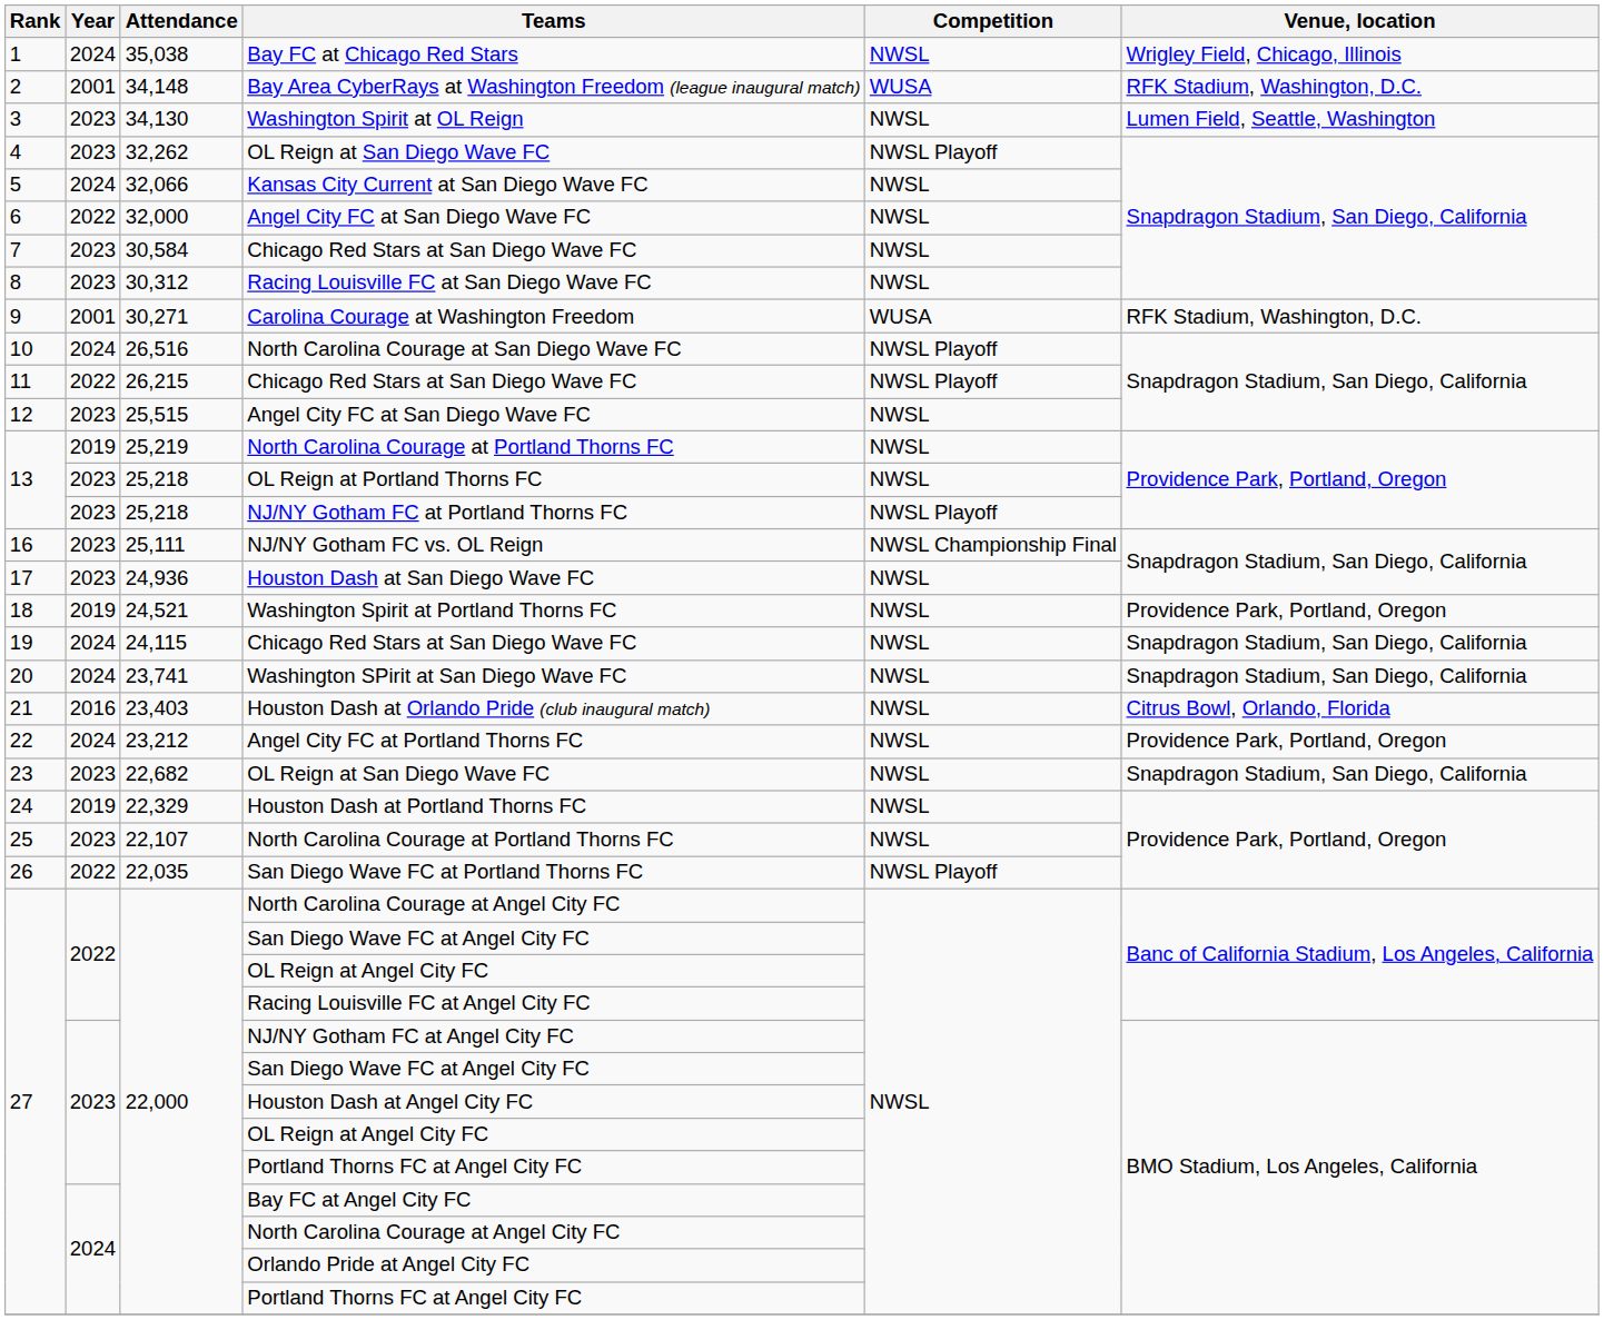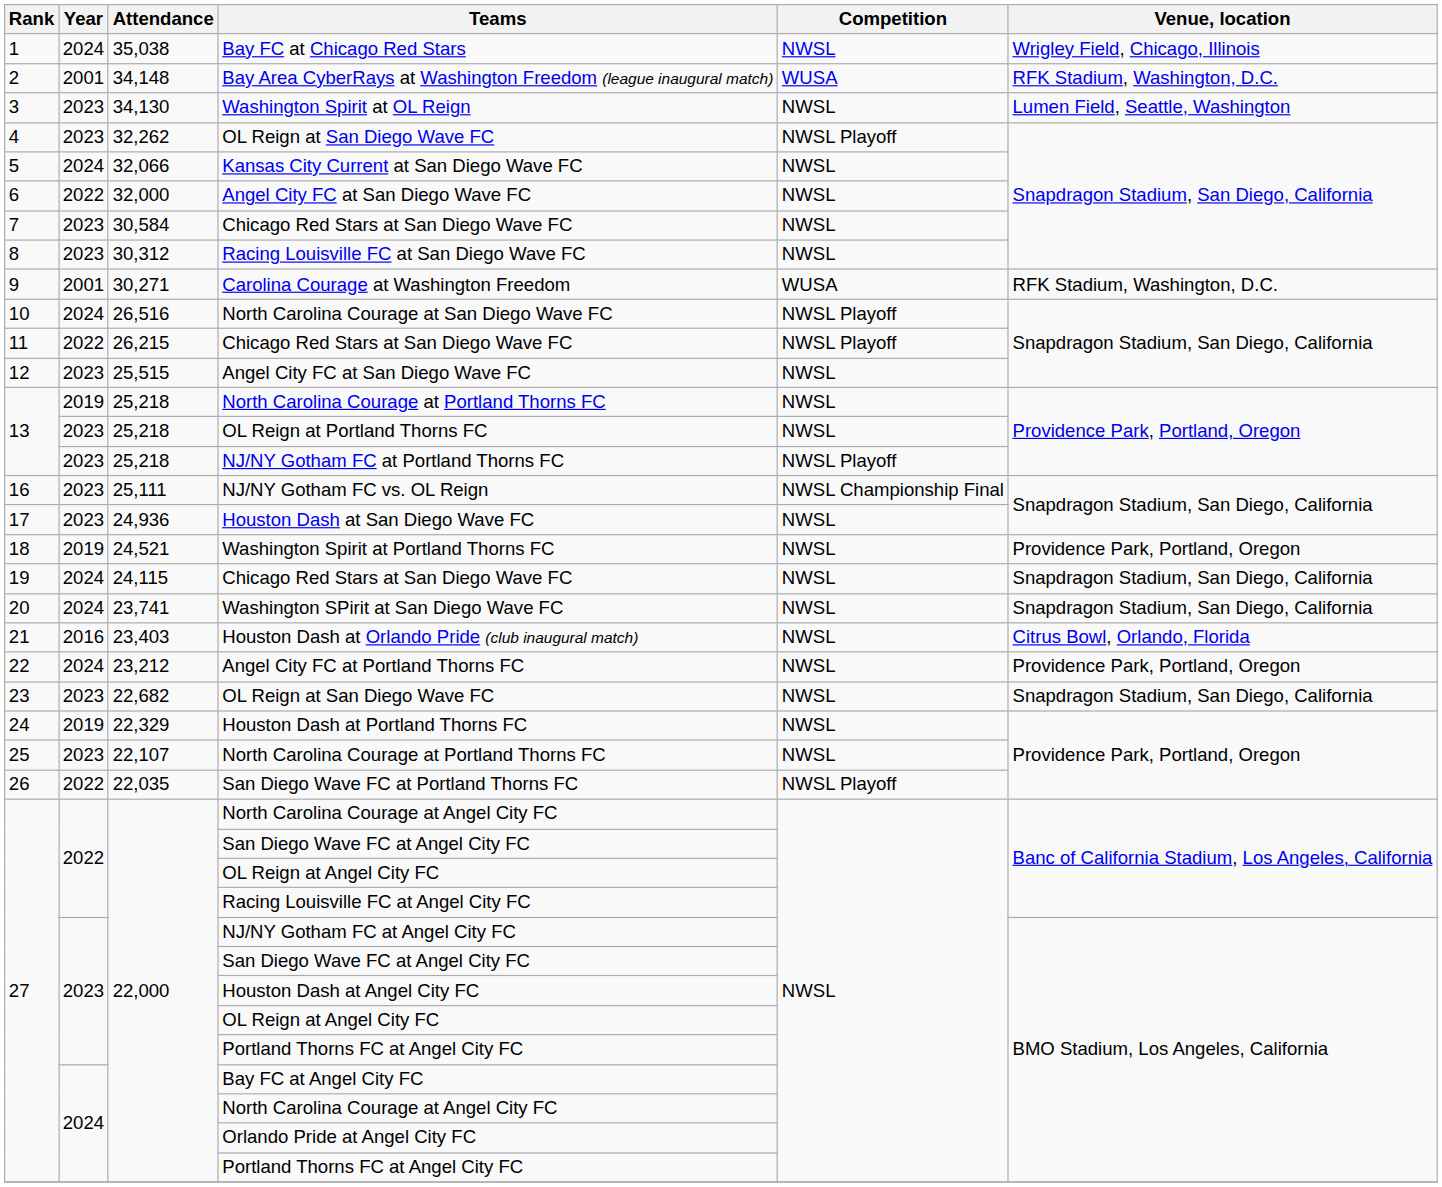2019 / North Carolina Courage at Portland Thorns FC | Attendance: 25,219 -> 25,218
